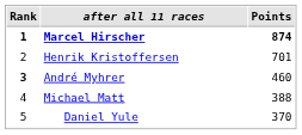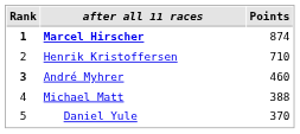Marcel Hirscher | Points: bold -> normal
Henrik Kristoffersen | Points: 701 -> 710
